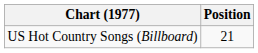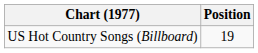US Hot Country Songs (Billboard) | Position: 21 -> 19
